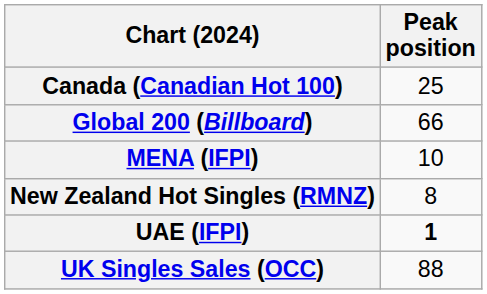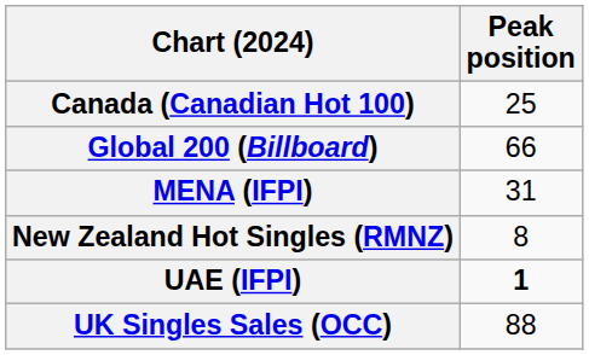MENA (IFPI) | Peak position: 10 -> 31
